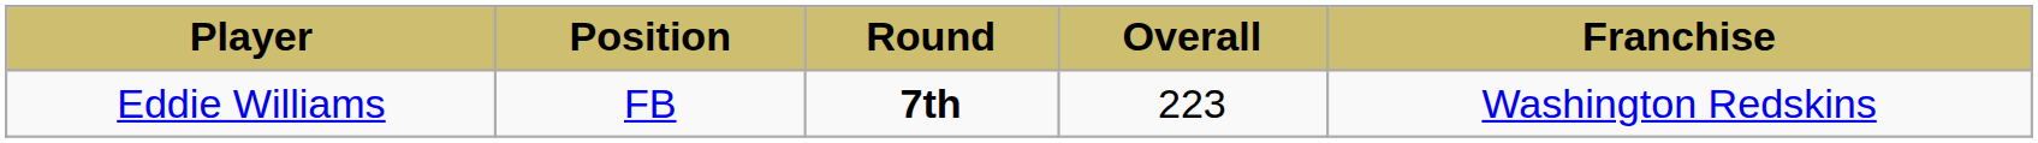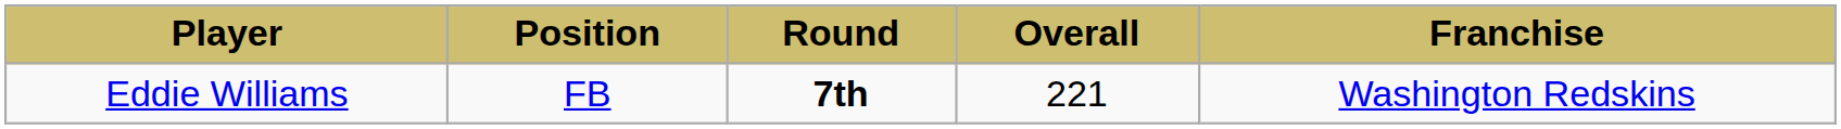Eddie Williams | Overall: 223 -> 221
